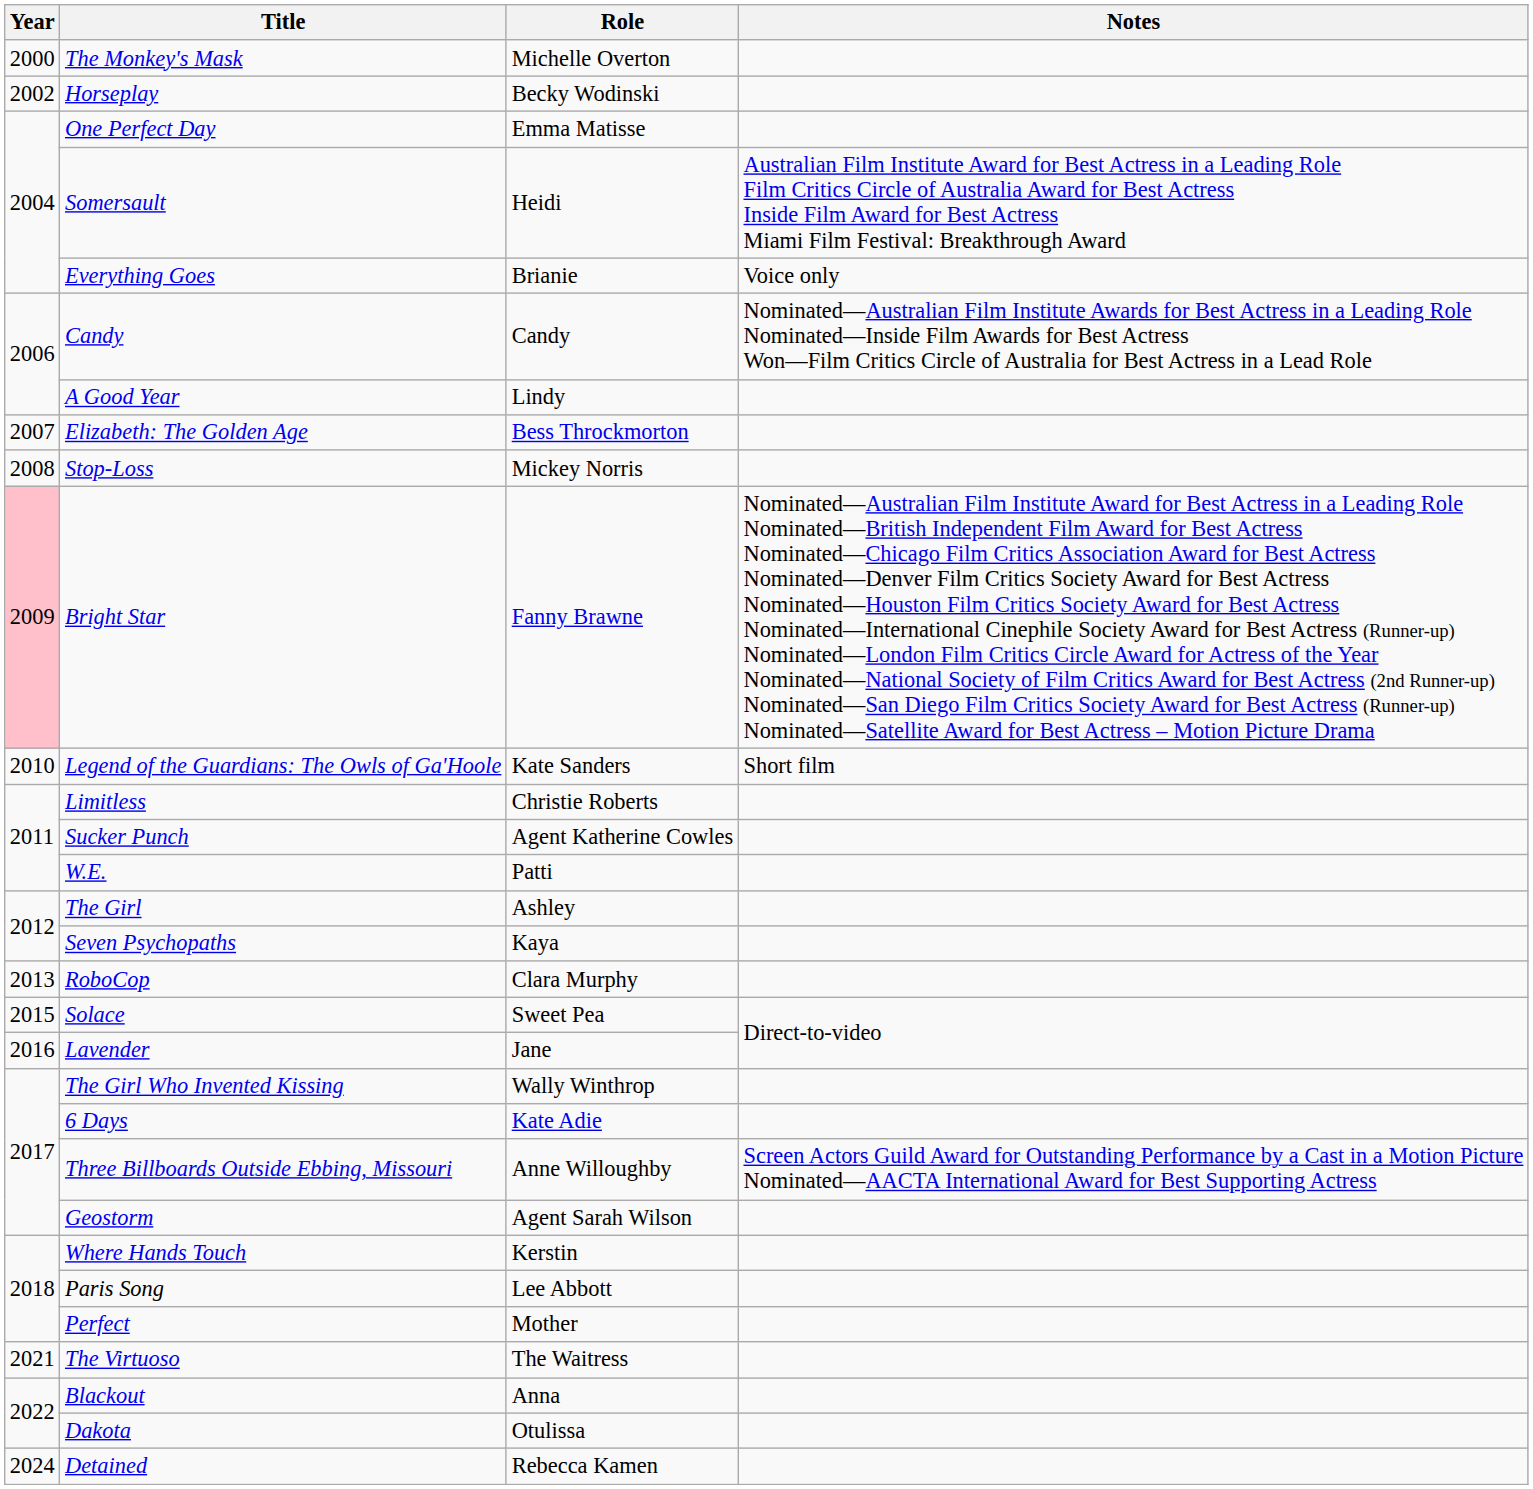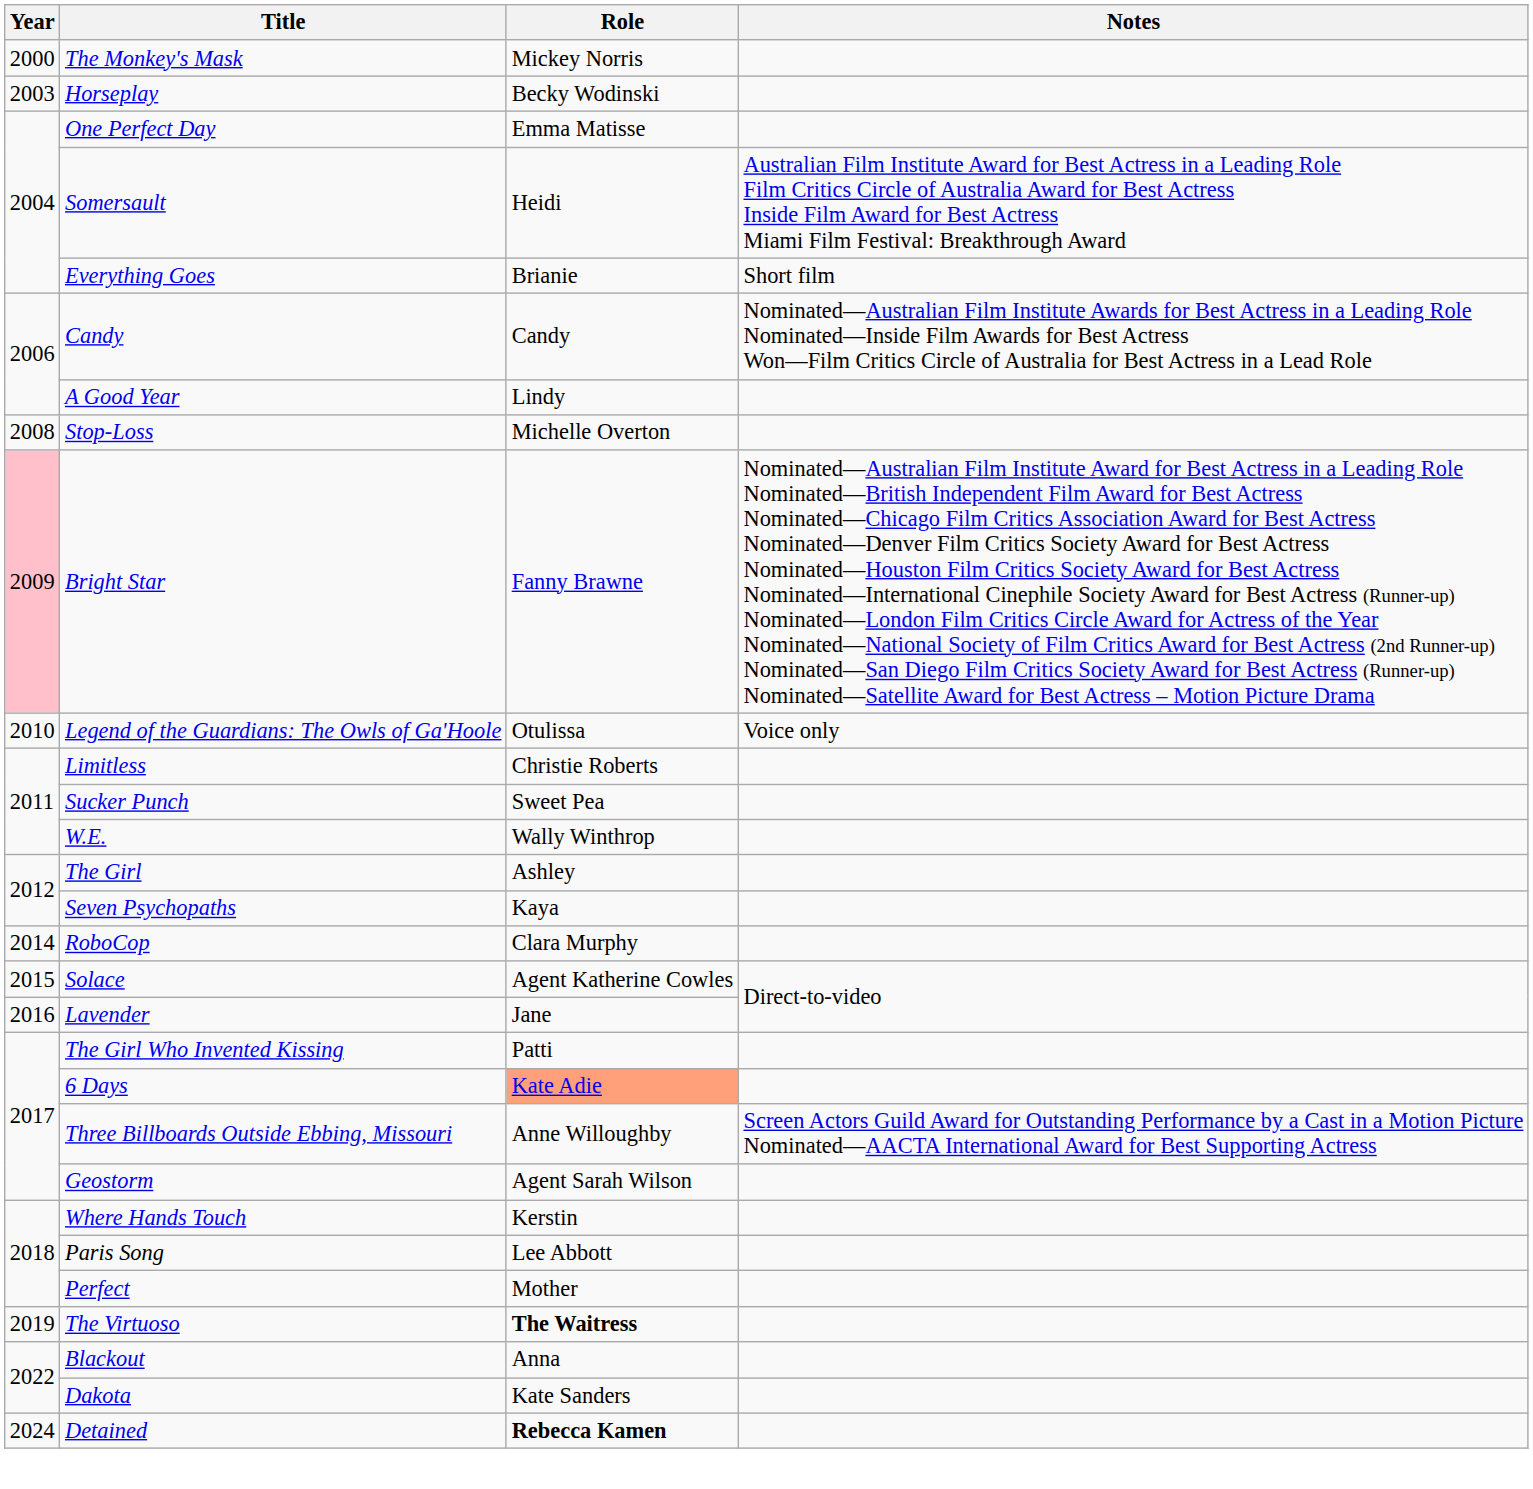The Monkey's Mask | Role: Michelle Overton -> Mickey Norris
Horseplay | Year: 2002 -> 2003
Everything Goes | Notes: Voice only -> Short film
- row: 2007 | Elizabeth: The Golden Age | Bess Throckmorton
Stop-Loss | Role: Mickey Norris -> Michelle Overton
Legend of the Guardians: The Owls of Ga'Hoole | Role: Kate Sanders -> Otulissa
Legend of the Guardians: The Owls of Ga'Hoole | Notes: Short film -> Voice only
Sucker Punch | Role: Agent Katherine Cowles -> Sweet Pea
W.E. | Role: Patti -> Wally Winthrop
RoboCop | Year: 2013 -> 2014
Solace | Role: Sweet Pea -> Agent Katherine Cowles
The Girl Who Invented Kissing | Role: Wally Winthrop -> Patti
6 Days | Role: no background -> lightsalmon background
The Virtuoso | Year: 2021 -> 2019
The Virtuoso | Role: normal -> bold
Dakota | Role: Otulissa -> Kate Sanders
Detained | Role: normal -> bold
